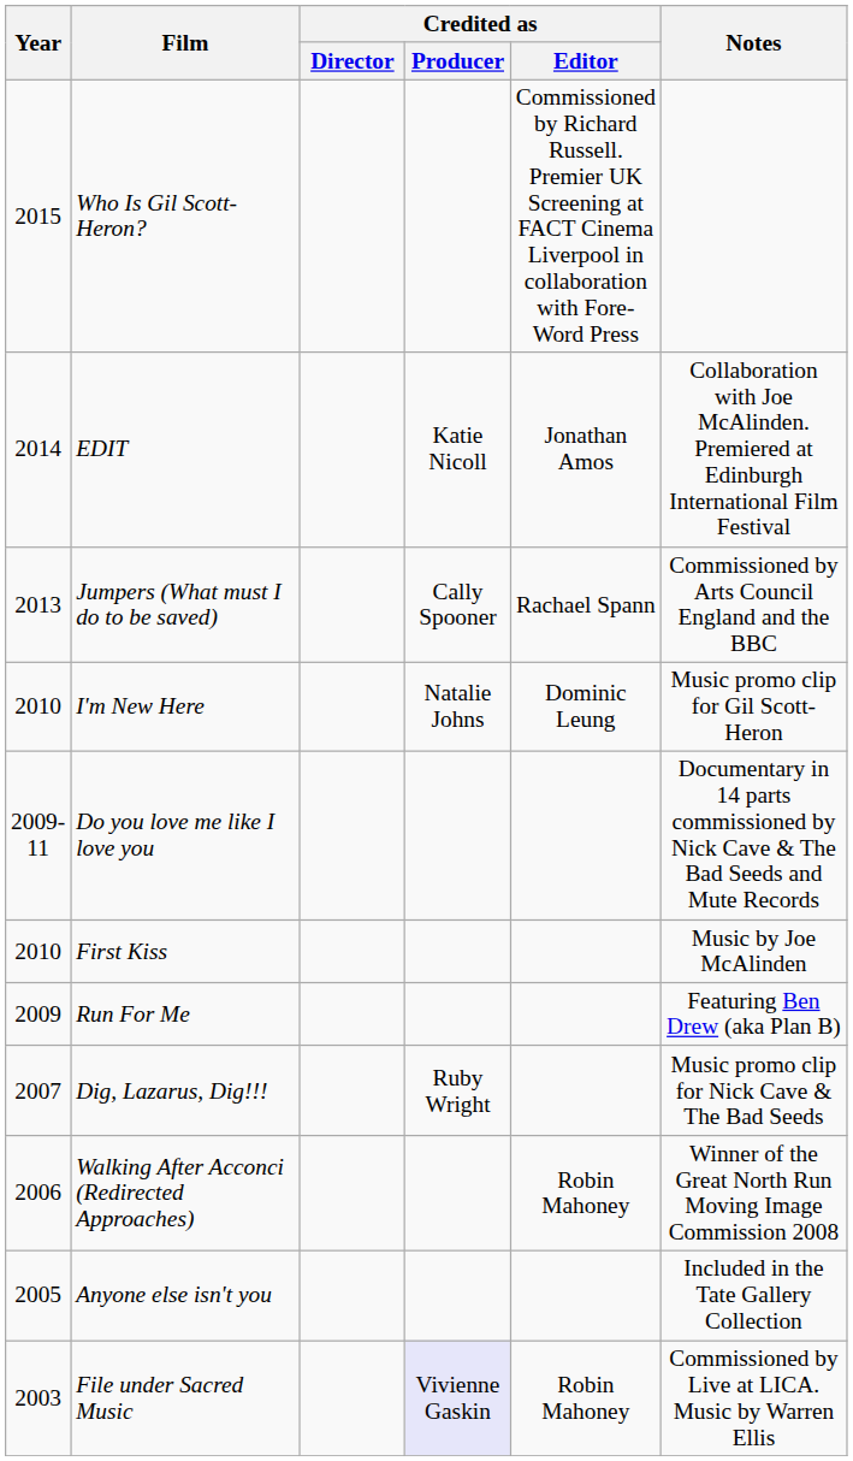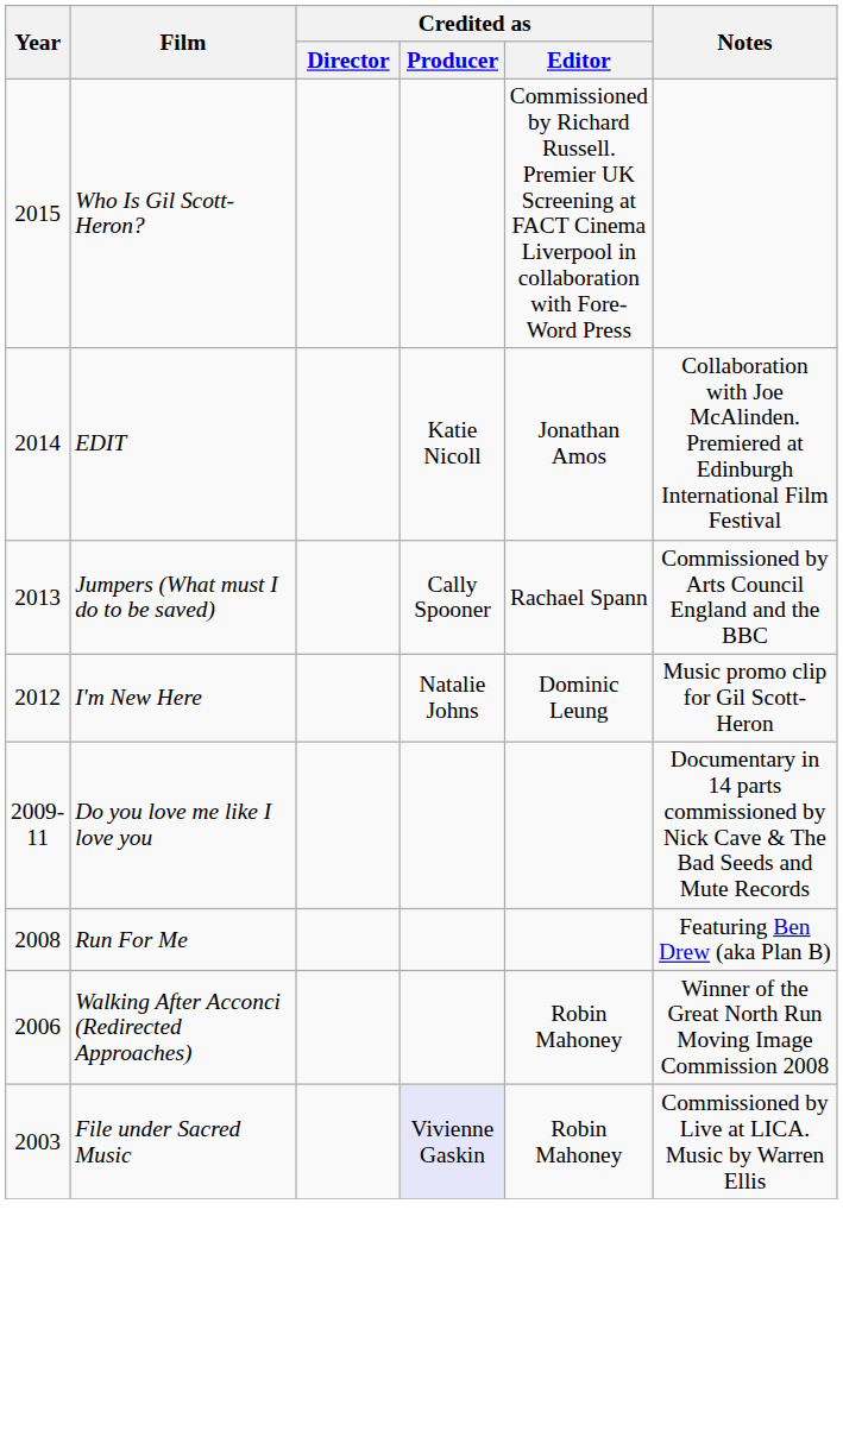I'm New Here | Year: 2010 -> 2012
- row: 2010 | First Kiss | Music by Joe McAlinden
Run For Me | Year: 2009 -> 2008
- row: 2007 | Dig, Lazarus, Dig!!! | Ruby Wright | Music promo clip for Nick Cave & The Bad Seeds
- row: 2005 | Anyone else isn't you | Included in the Tate Gallery Collection
